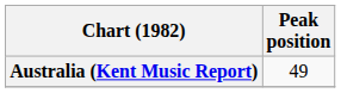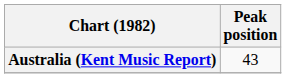Australia (Kent Music Report) | Peak position: 49 -> 43
